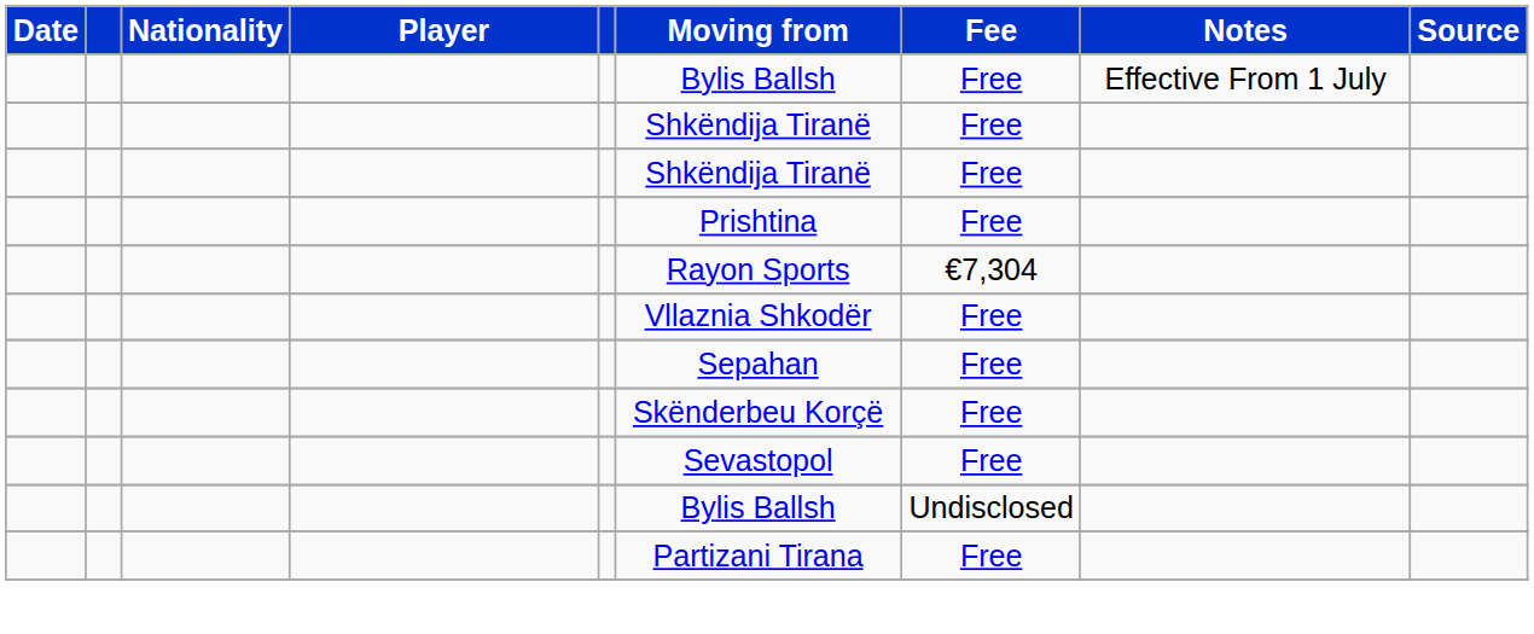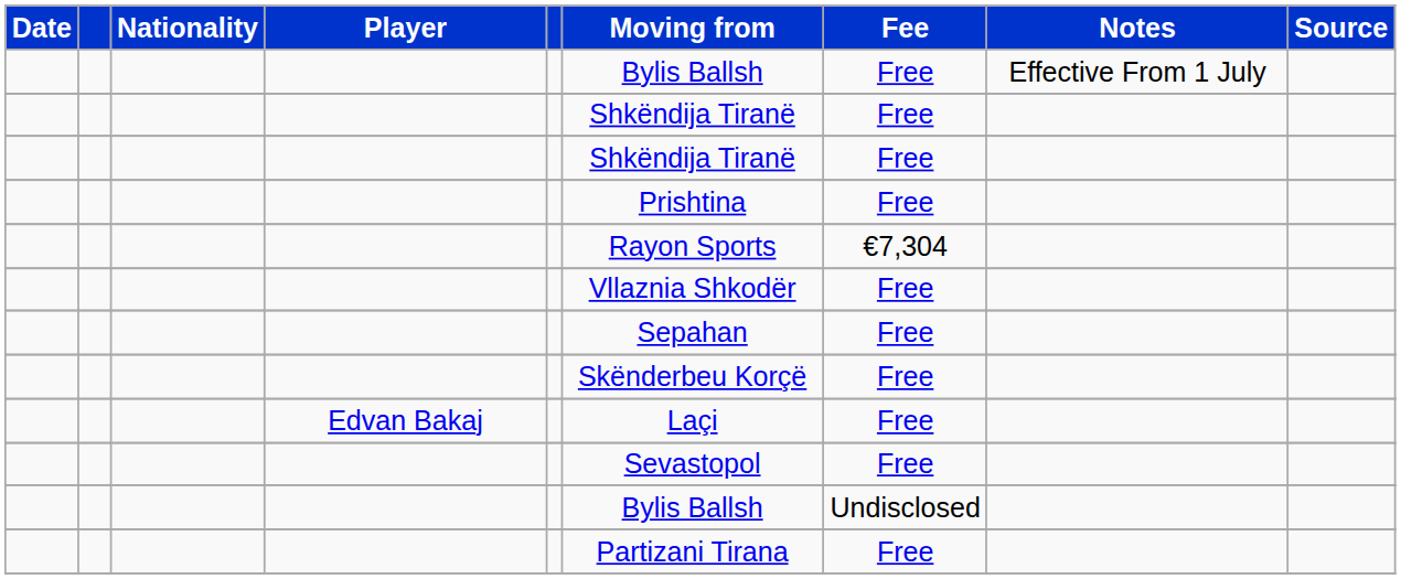+ row: Edvan Bakaj | Laçi | Free
